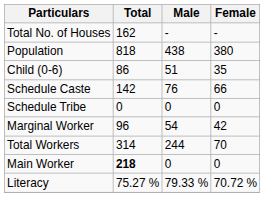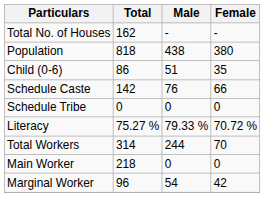rows swapped: Literacy <-> Marginal Worker
Main Worker | Total: bold -> normal
